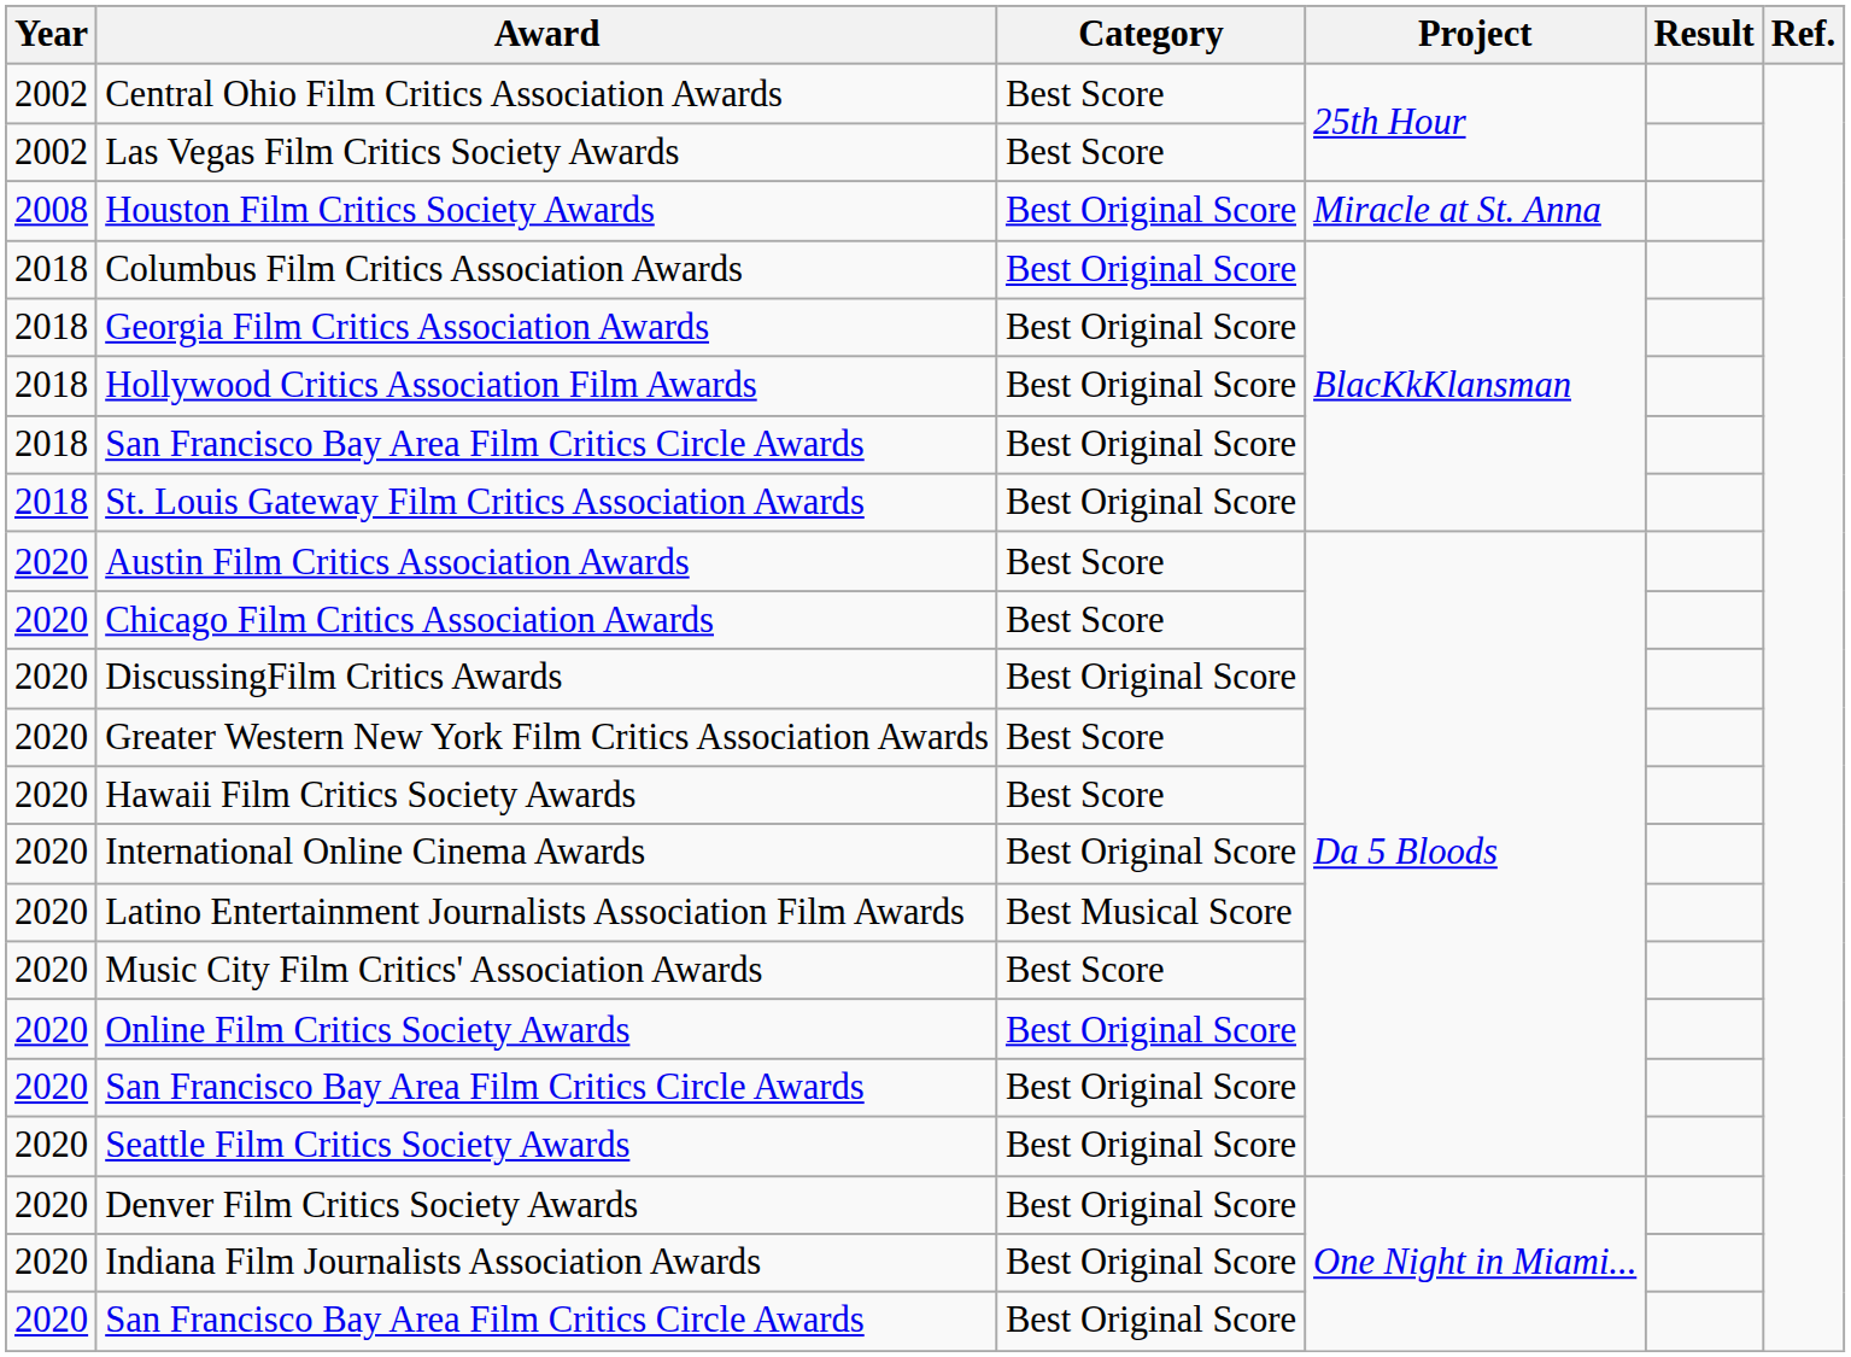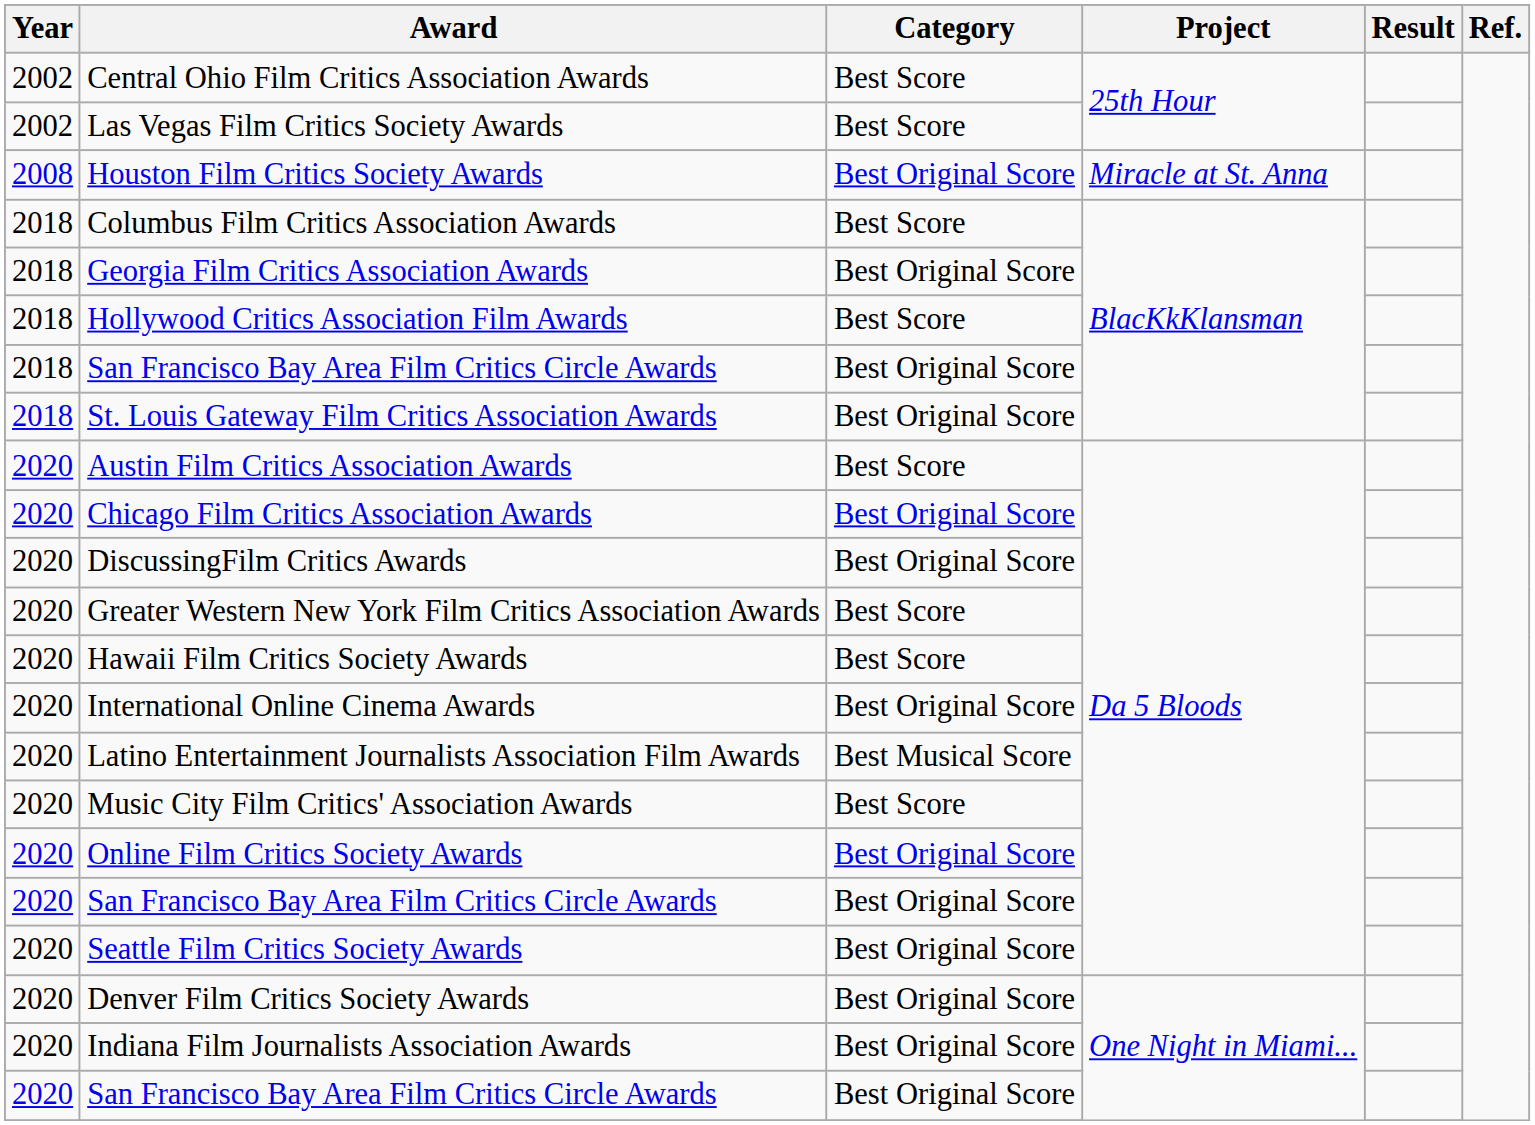Columbus Film Critics Association Awards | Category: Best Original Score -> Best Score
Hollywood Critics Association Film Awards | Category: Best Original Score -> Best Score
Chicago Film Critics Association Awards | Category: Best Score -> Best Original Score
